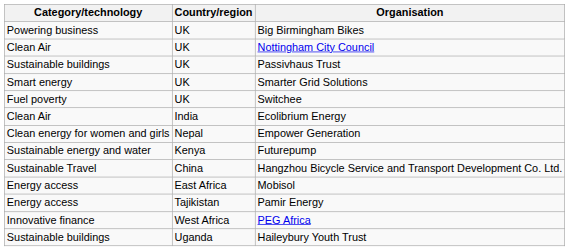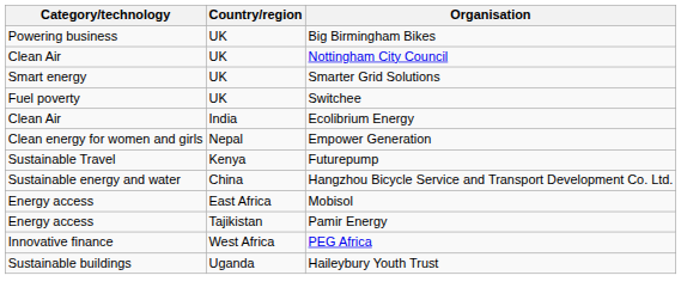- row: Sustainable buildings | UK | Passivhaus Trust
Futurepump | Category/technology: Sustainable energy and water -> Sustainable Travel
Hangzhou Bicycle Service and Transport Development Co. Ltd. | Category/technology: Sustainable Travel -> Sustainable energy and water
